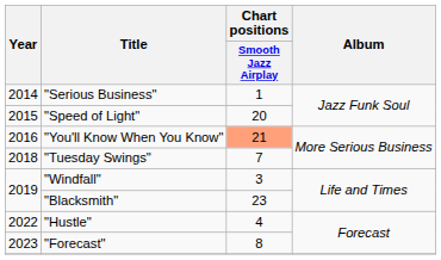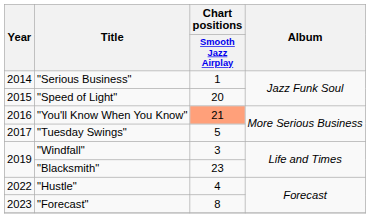"Tuesday Swings" | Year: 2018 -> 2017
"Tuesday Swings" | Chart positions / Smooth Jazz Airplay: 7 -> 5
